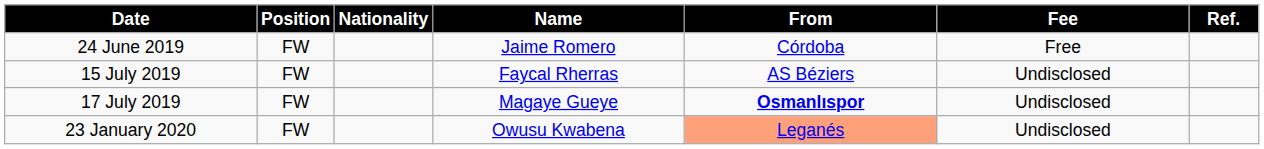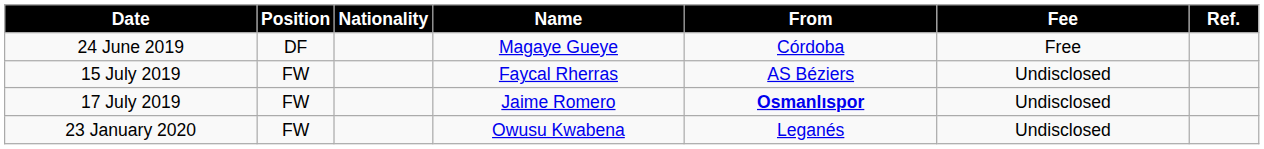24 June 2019 | Position: FW -> DF
24 June 2019 | Name: Jaime Romero -> Magaye Gueye
17 July 2019 | Name: Magaye Gueye -> Jaime Romero
23 January 2020 | From: lightsalmon background -> no background
